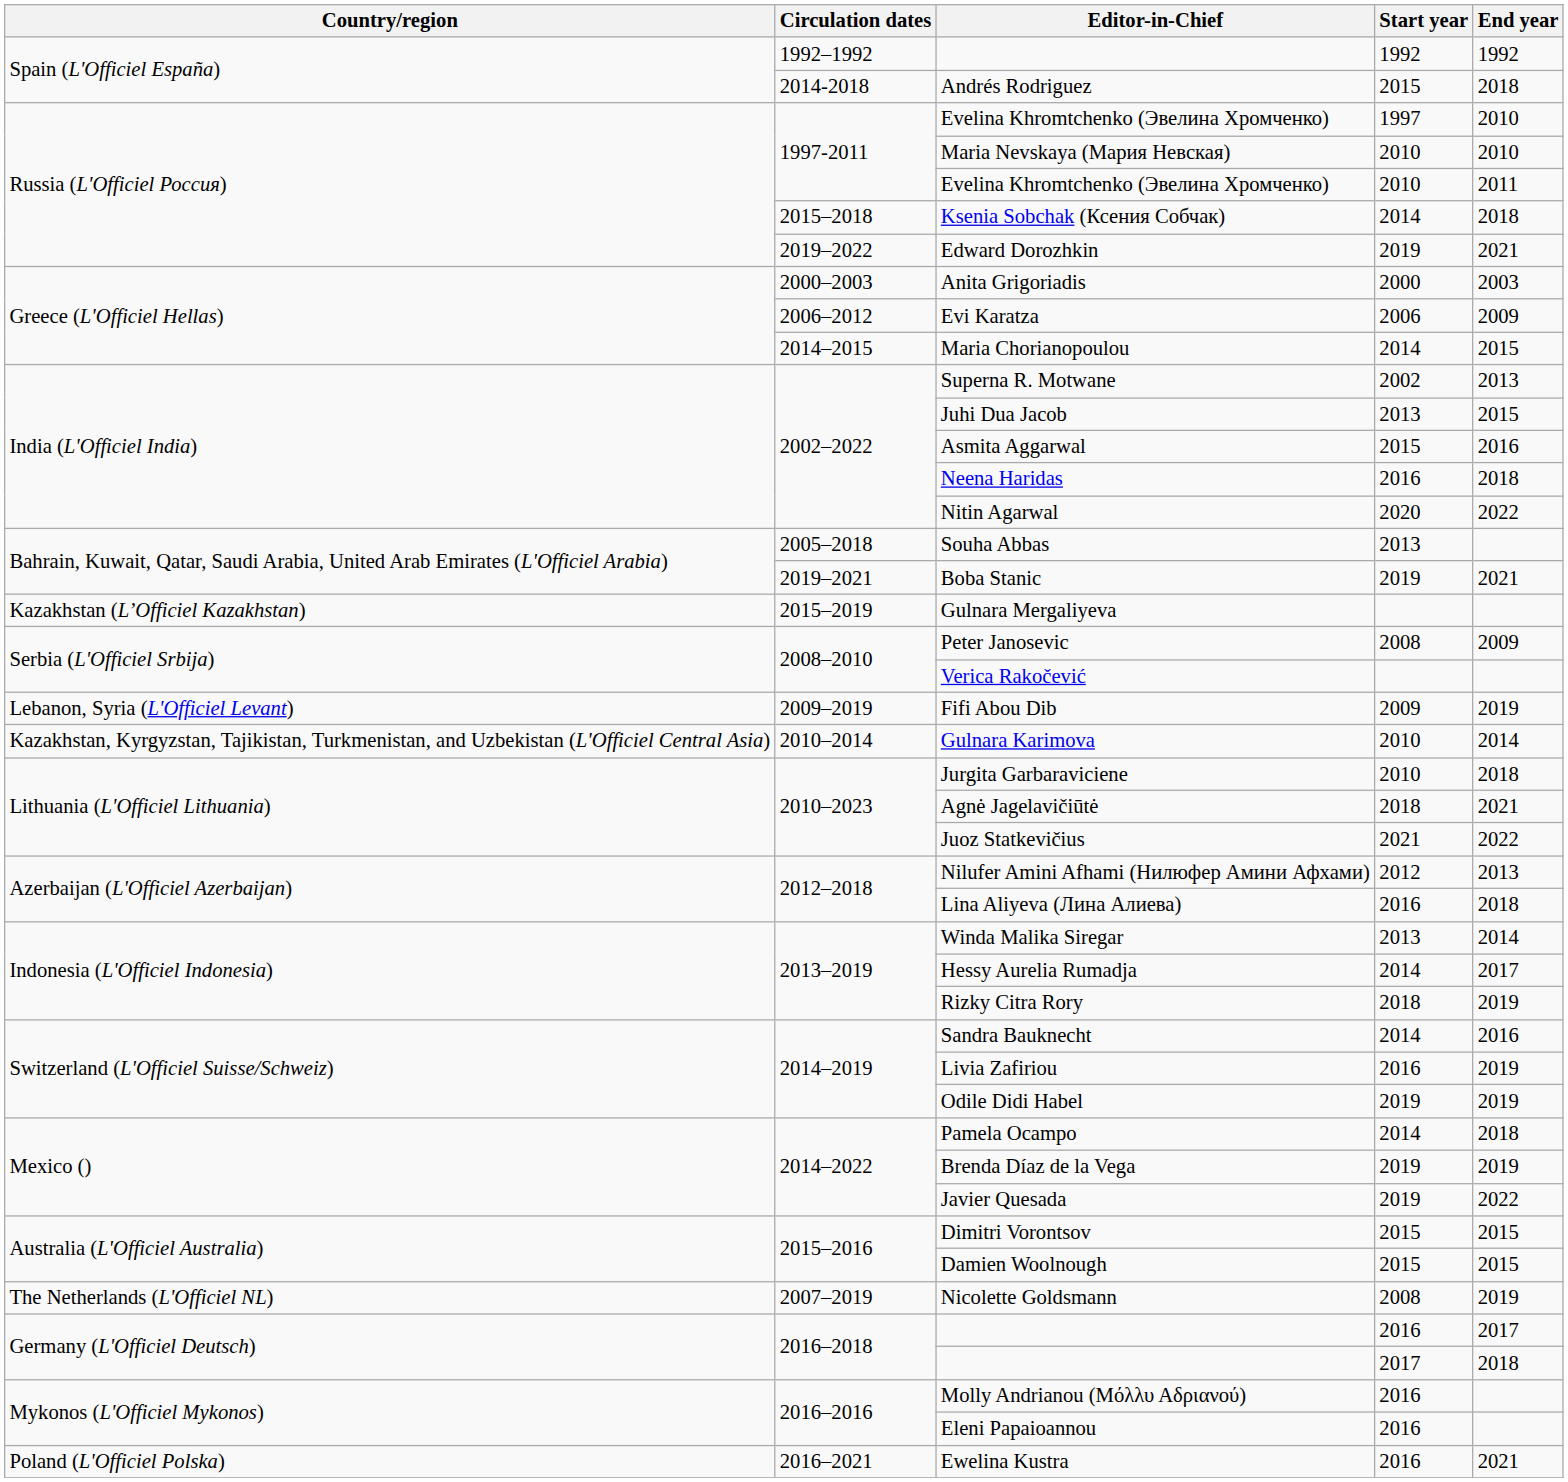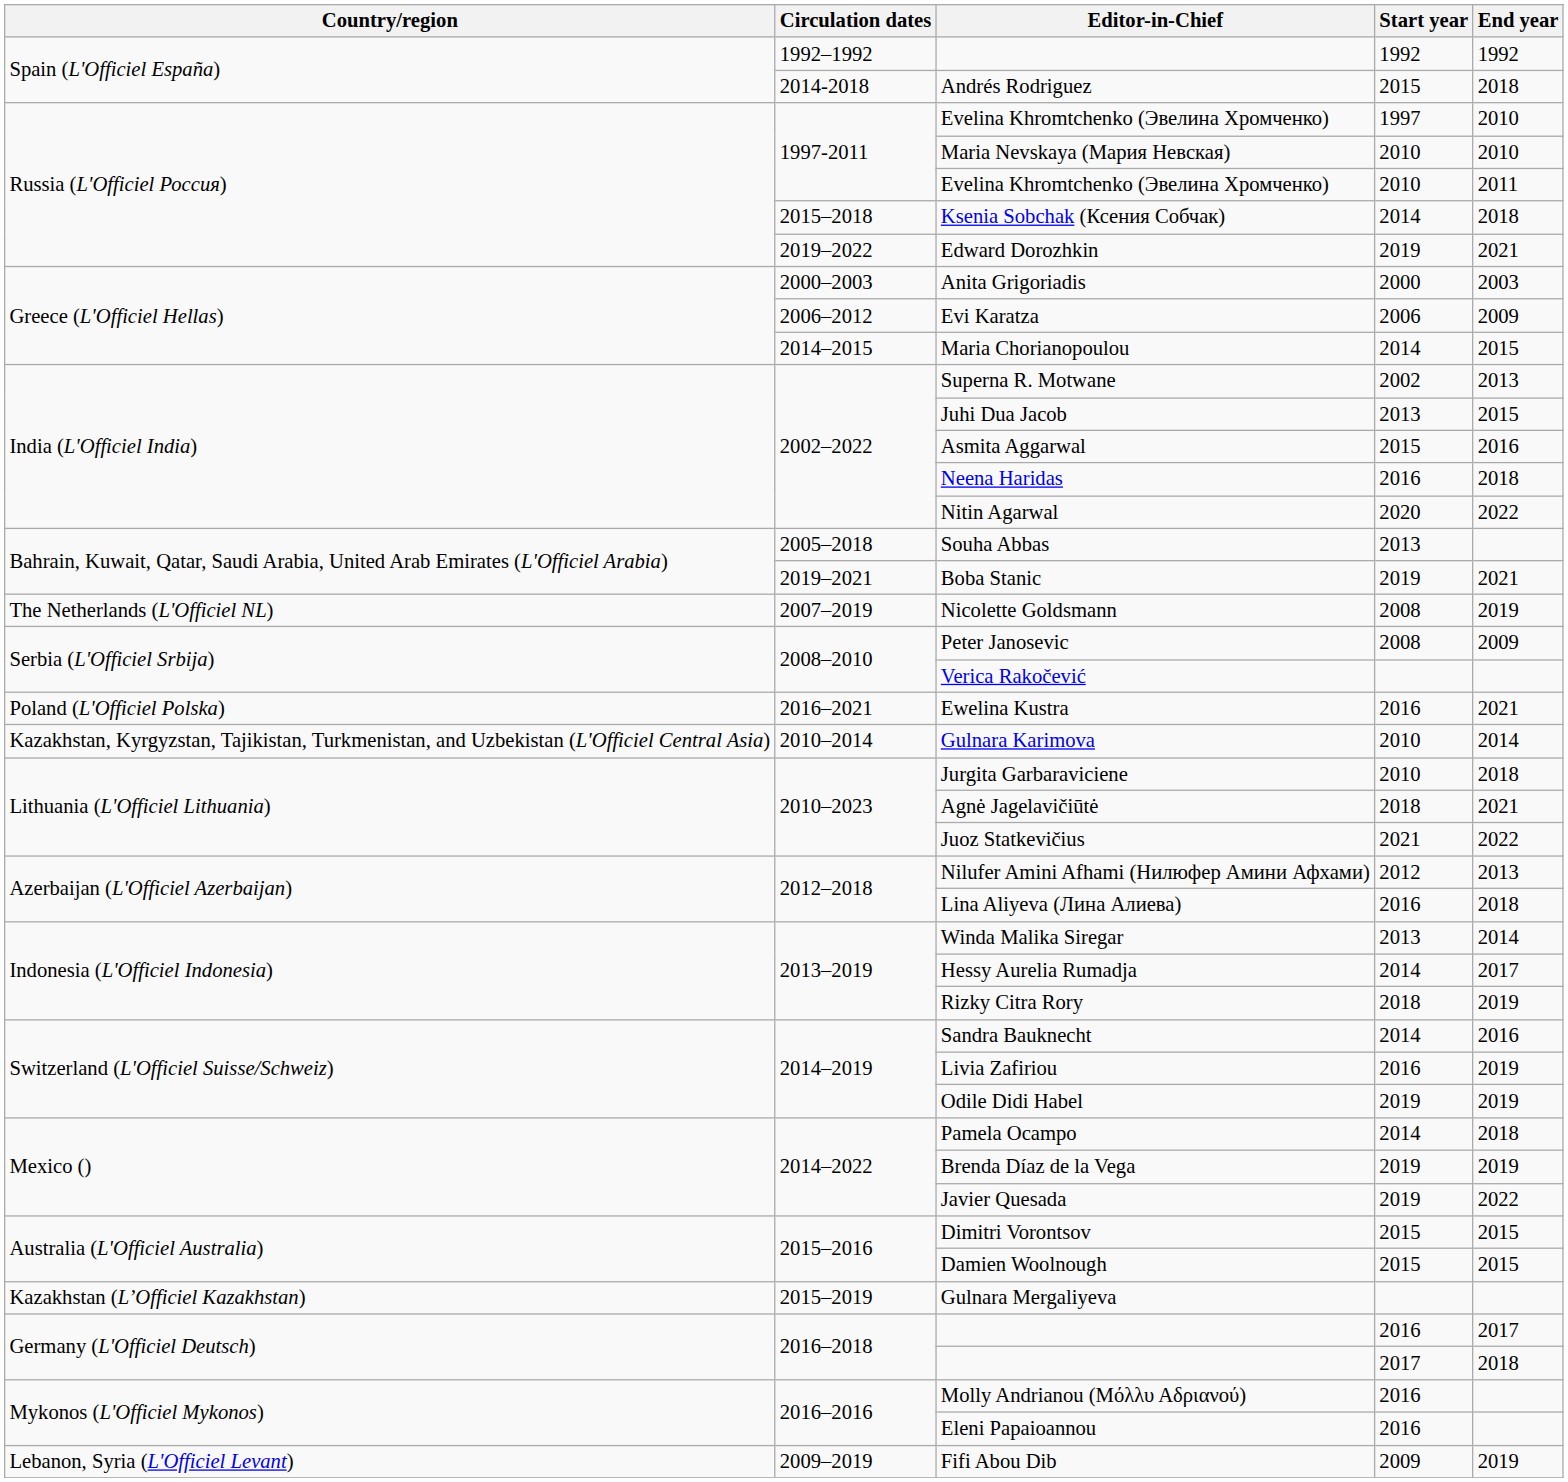rows swapped: Nicolette Goldsmann <-> Gulnara Mergaliyeva
rows swapped: Fifi Abou Dib <-> Ewelina Kustra
